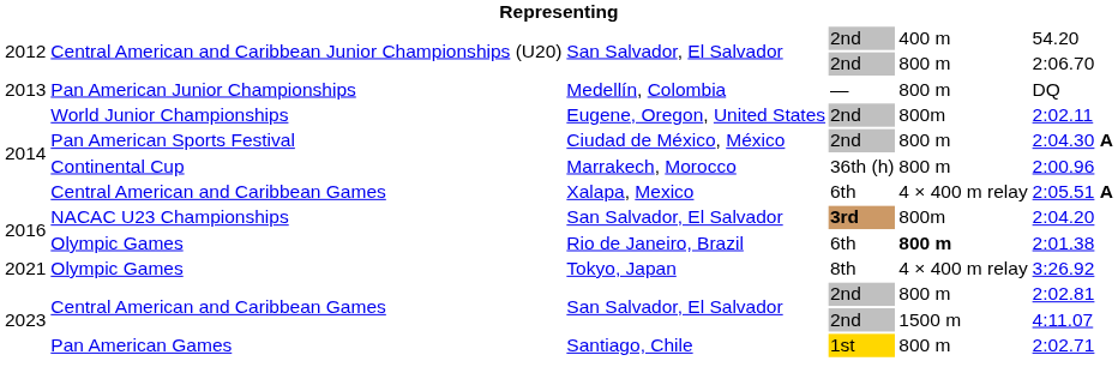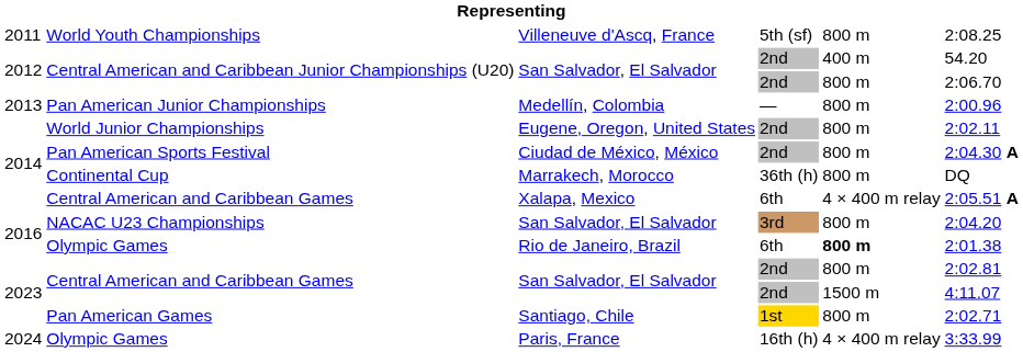+ row: 2011 | World Youth Championships | Villeneuve d'Ascq, France | 5th (sf) | 800 m | 2:08.25
Medellín, Colombia | column 6: DQ -> 2:00.96
Eugene, Oregon, United States | column 5: 800m -> 800 m
Marrakech, Morocco | column 6: 2:00.96 -> DQ
NACAC U23 Championships / San Salvador, El Salvador | column 4: bold -> normal
NACAC U23 Championships / San Salvador, El Salvador | column 5: 800m -> 800 m
- row: 2021 | Olympic Games | Tokyo, Japan | 8th | 4 × 400 m relay | 3:26.92
+ row: 2024 | Olympic Games | Paris, France | 16th (h) | 4 × 400 m relay | 3:33.99
